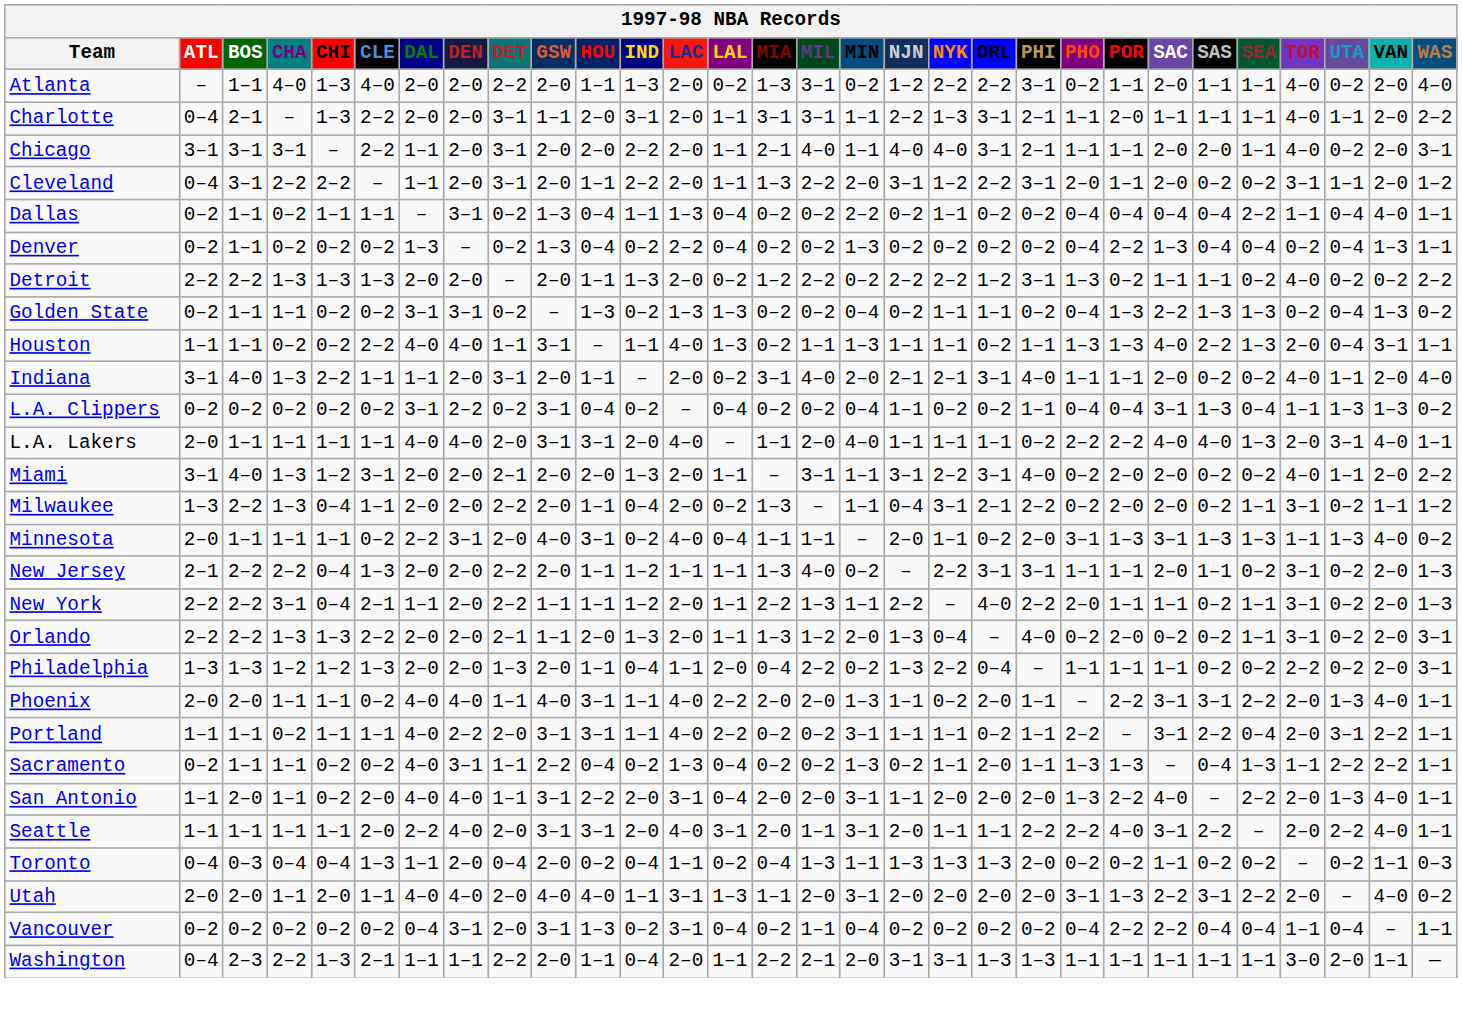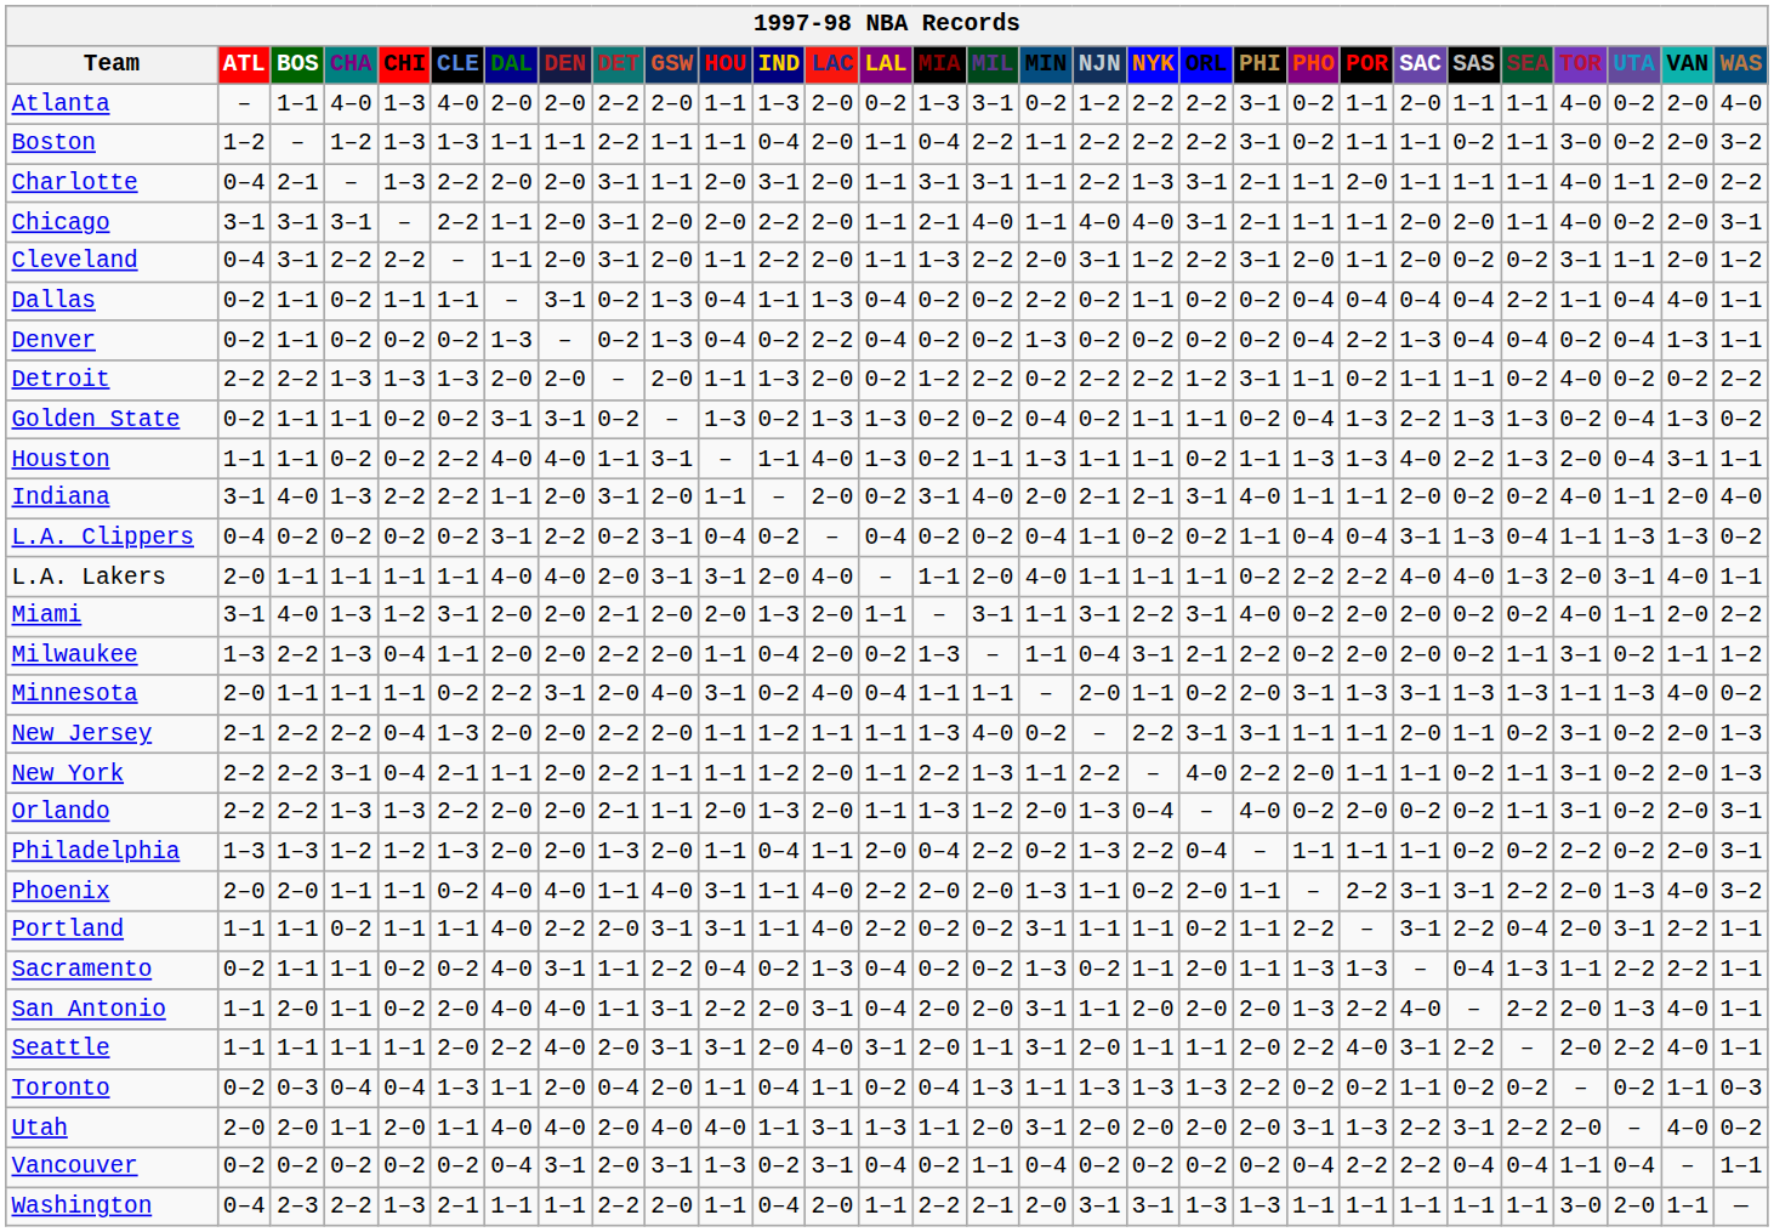+ row: Boston | 1–2 | – | 1–2 | 1–3 | 1–3 | 1–1 | 1–1 | 2–2 | 1–1 | 1–1 | 0–4 | 2–0 | 1–1 | 0–4 | 2–2 | 1–1 | 2–2 | 2–2 | 2–2 | 3–1 | 0–2 | 1–1 | 1–1 | 0–2 | 1–1 | 3–0 | 0–2 | 2–0 | 3–2
Detroit | PHO: 1–3 -> 1–1
Indiana | CLE: 1–1 -> 2–2
L.A. Clippers | ATL: 0–2 -> 0–4
Phoenix | WAS: 1–1 -> 3–2
Seattle | PHI: 2–2 -> 2–0
Toronto | ATL: 0–4 -> 0–2
Toronto | HOU: 0–2 -> 1–1
Toronto | PHI: 2–0 -> 2–2
